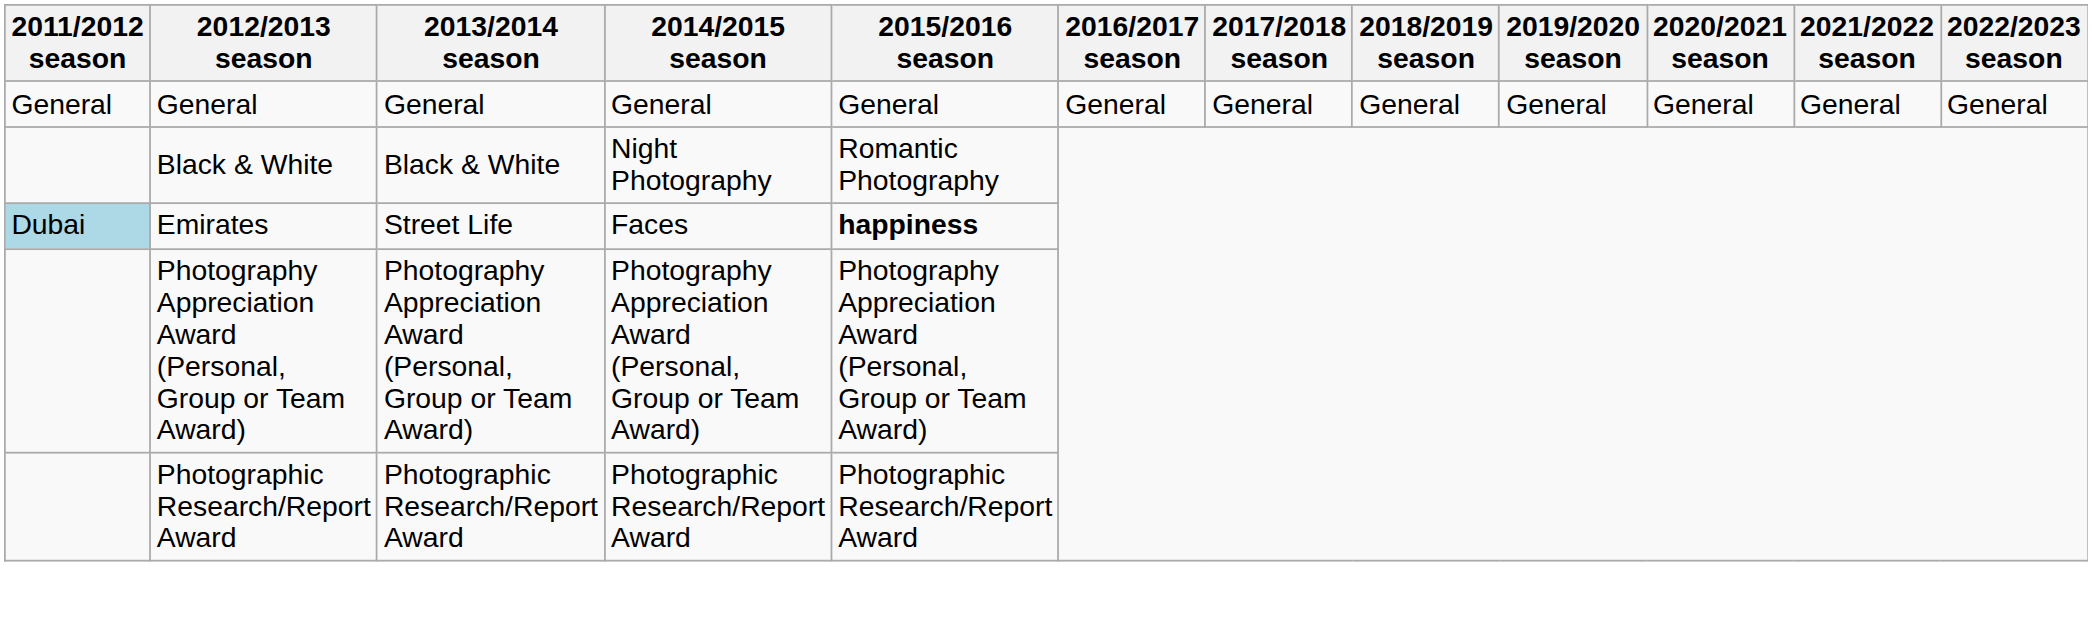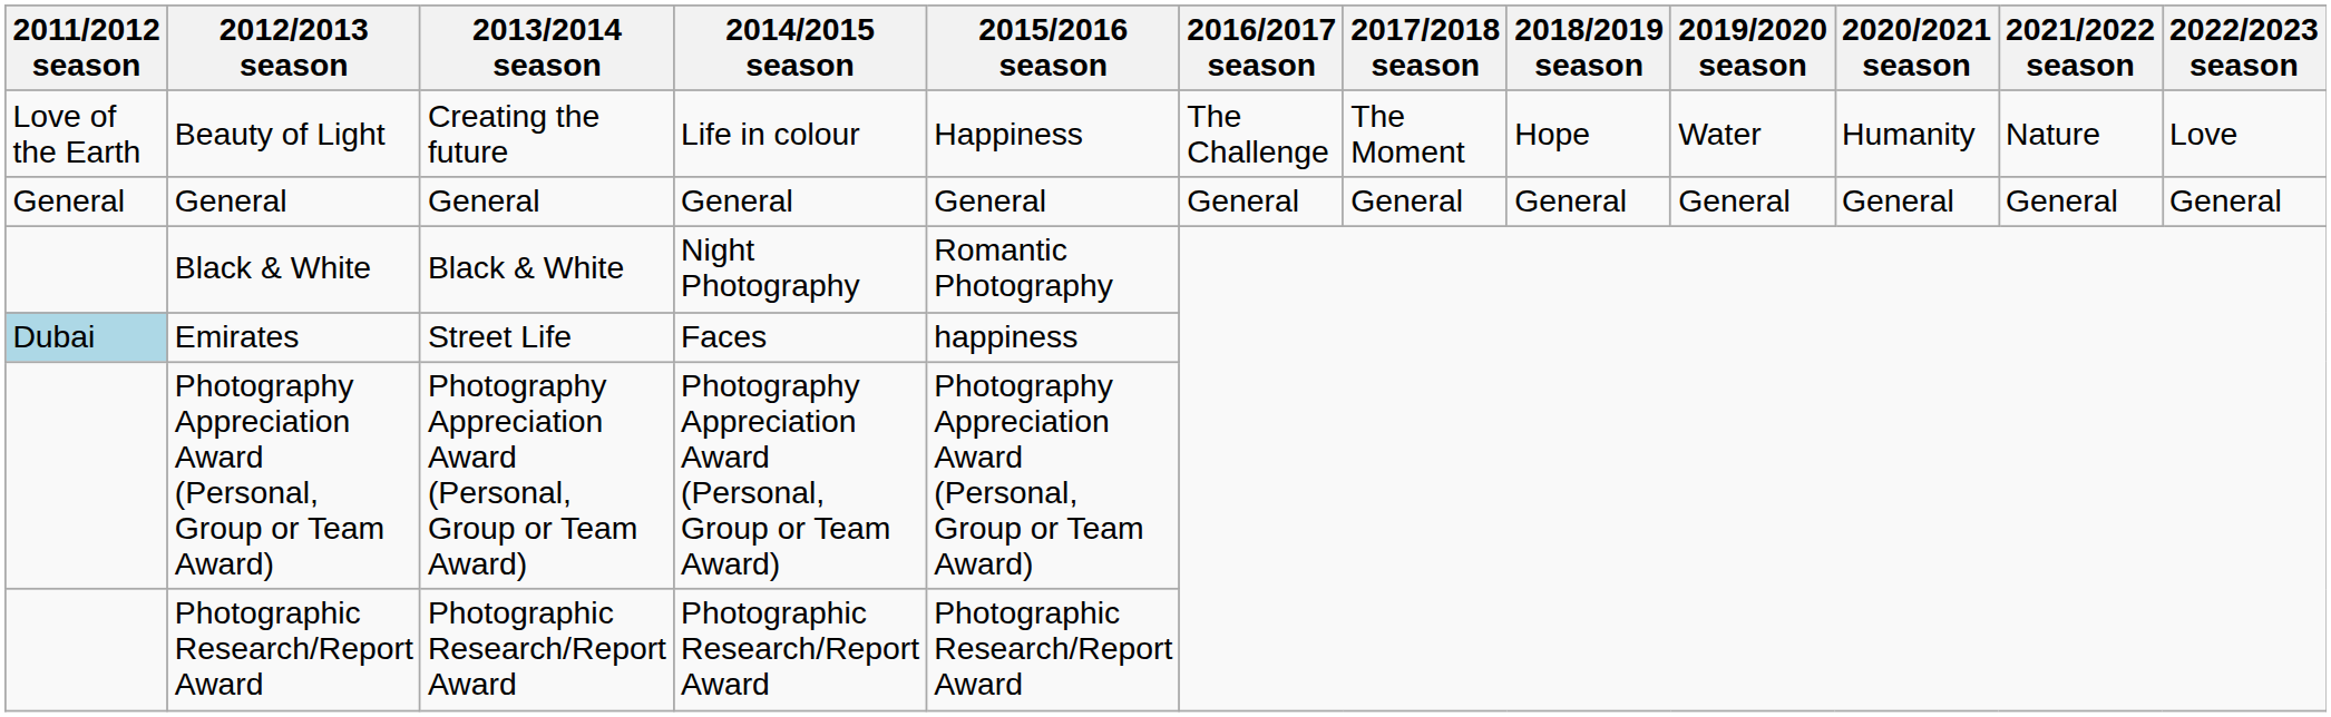+ row: Love of the Earth | Beauty of Light | Creating the future | Life in colour | Happiness | The Challenge | The Moment | Hope | Water | Humanity | Nature | Love
Emirates | 2015/2016 season: bold -> normal
